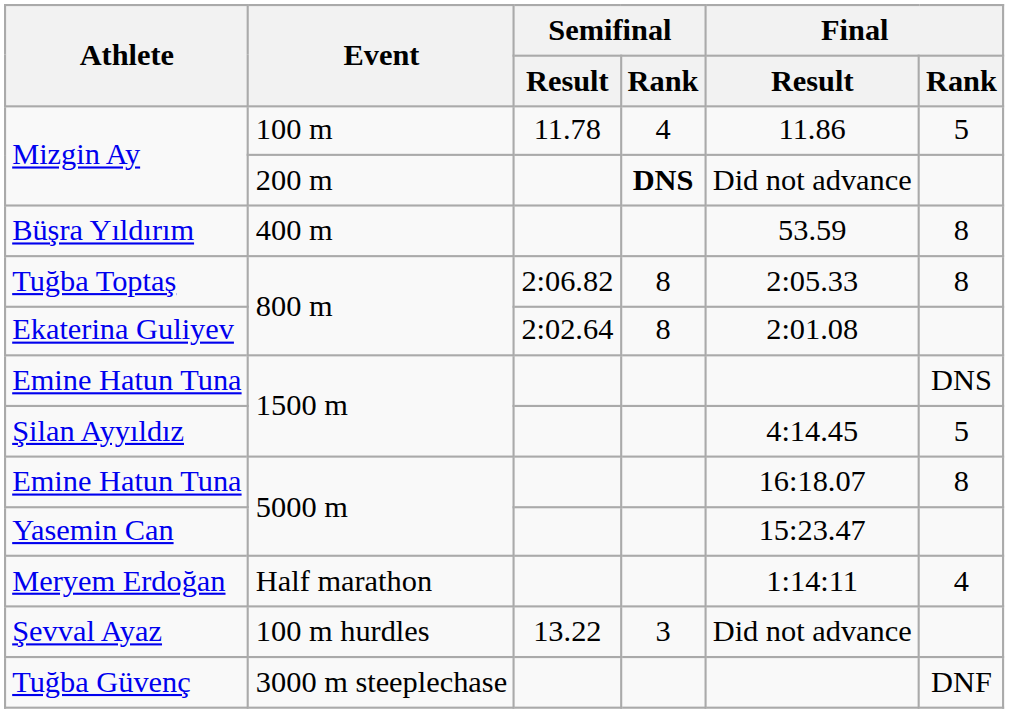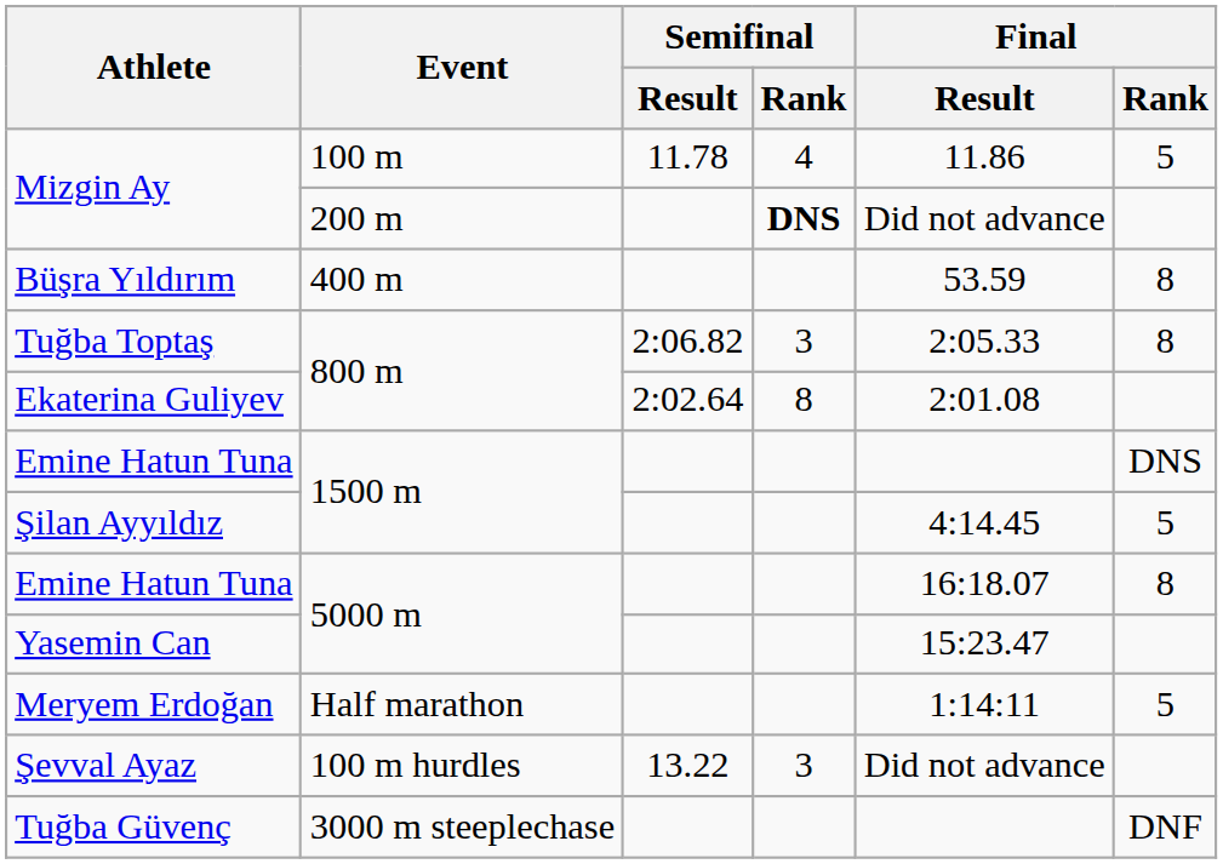Tuğba Toptaş | Semifinal / Rank: 8 -> 3
Meryem Erdoğan | Final / Rank: 4 -> 5
